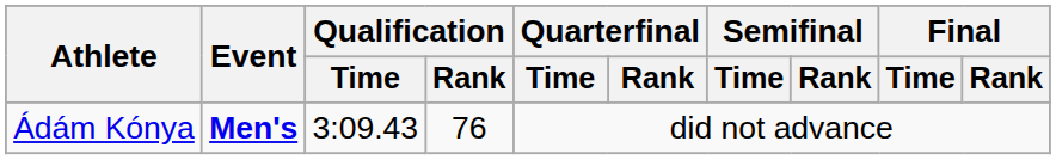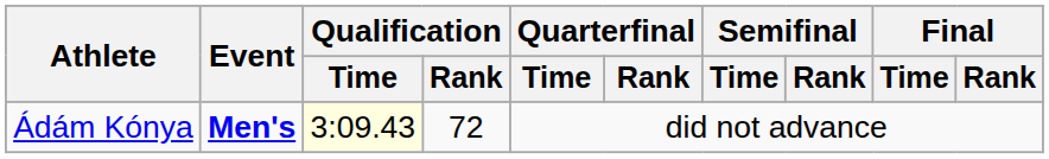Ádám Kónya | Qualification / Time: no background -> lightyellow background
Ádám Kónya | Qualification / Rank: 76 -> 72
